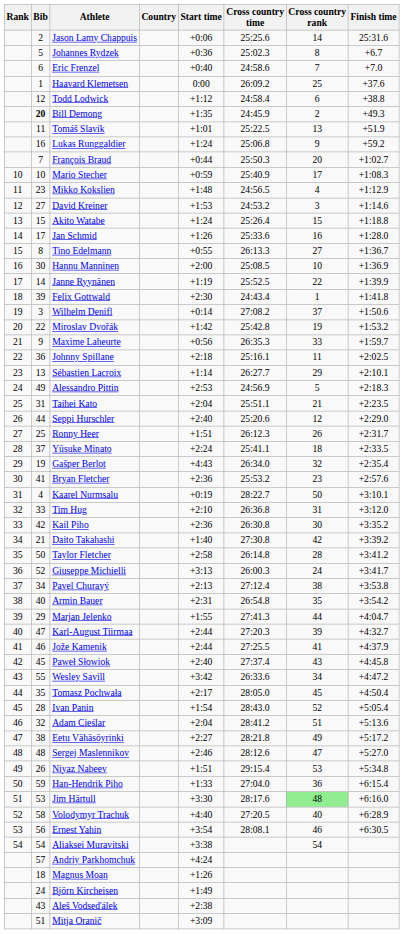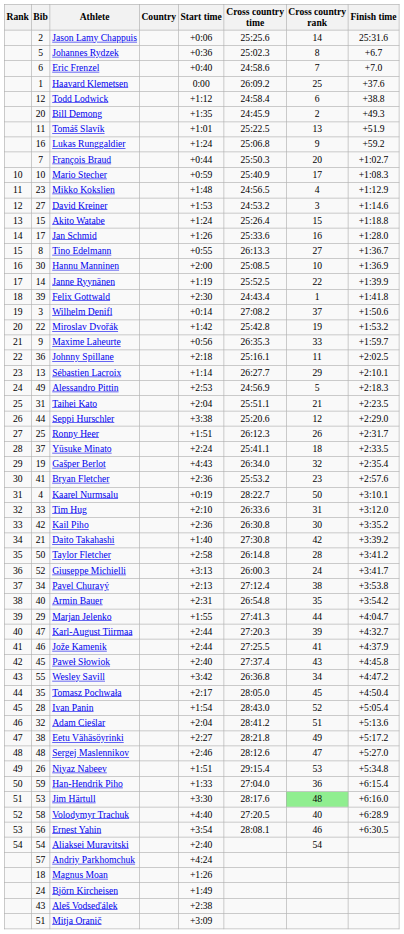Bill Demong | Bib: bold -> normal
Seppi Hurschler | Start time: +2:40 -> +3:38
Tim Hug | Cross country time: 26:36.8 -> 26:33.6
Wesley Savill | Cross country time: 26:33.6 -> 26:36.8
Aliaksei Muravitski | Start time: +3:38 -> +2:40
